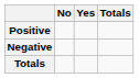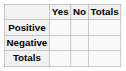columns swapped: Yes <-> No
